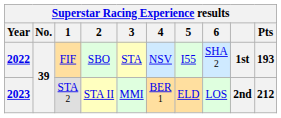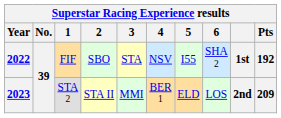2022 | Pts: 193 -> 192
2023 | Pts: 212 -> 209
